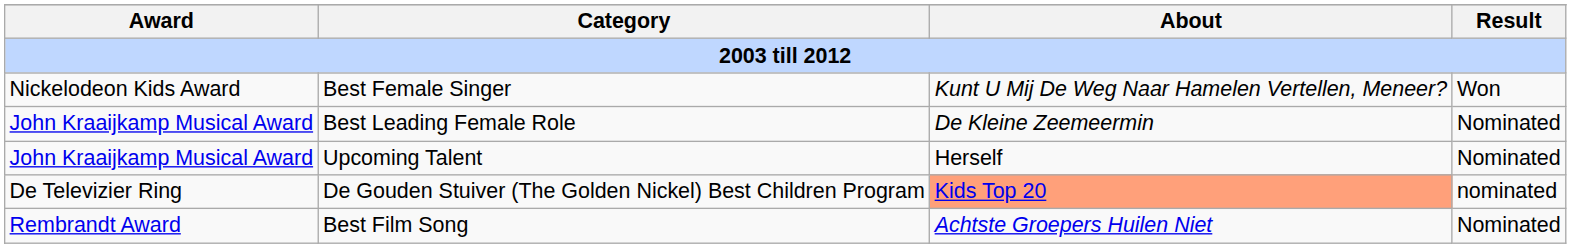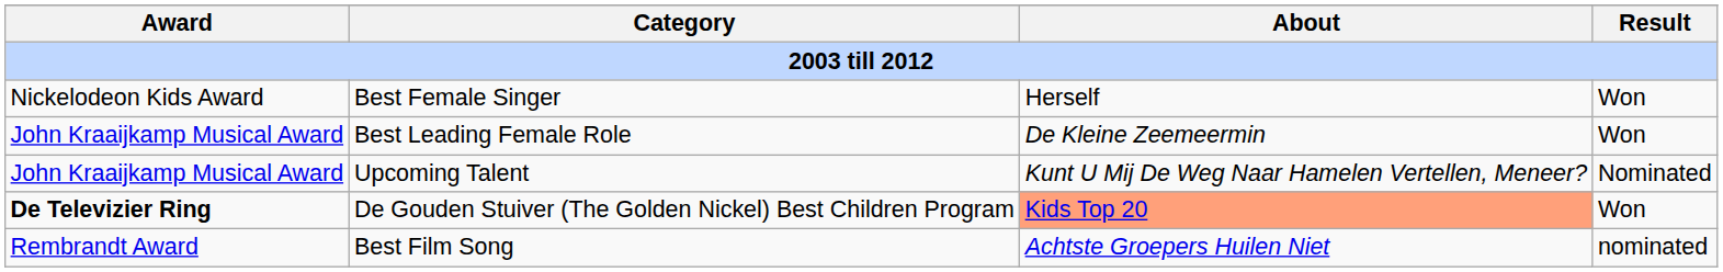Best Female Singer | About: Kunt U Mij De Weg Naar Hamelen Vertellen, Meneer? -> Herself
Best Leading Female Role | Result: Nominated -> Won
Upcoming Talent | About: Herself -> Kunt U Mij De Weg Naar Hamelen Vertellen, Meneer?
De Gouden Stuiver (The Golden Nickel) Best Children Program | Award: normal -> bold
De Gouden Stuiver (The Golden Nickel) Best Children Program | Result: nominated -> Won
Best Film Song | Result: Nominated -> nominated
